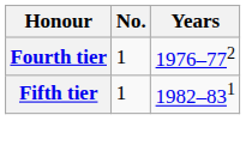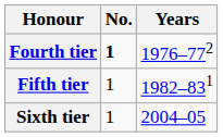Fourth tier | No.: normal -> bold
+ row: Sixth tier | 1 | 2004–05
